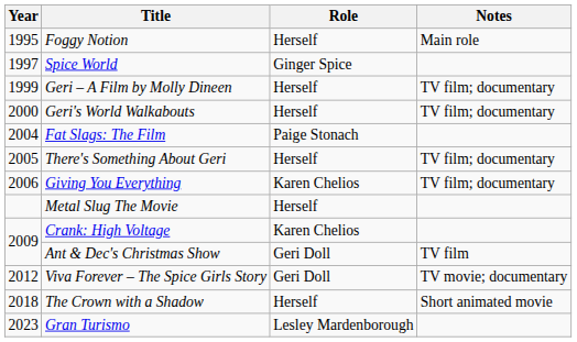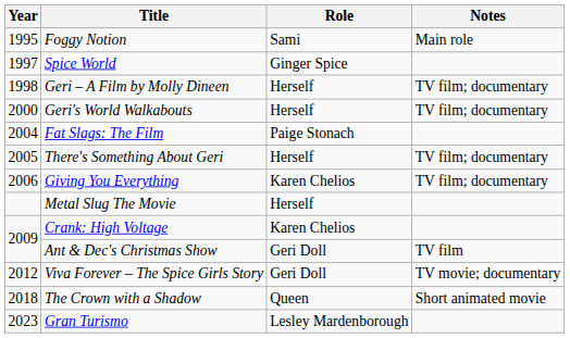Foggy Notion | Role: Herself -> Sami
Geri – A Film by Molly Dineen | Year: 1999 -> 1998
The Crown with a Shadow | Role: Herself -> Queen
